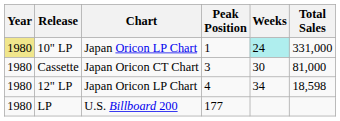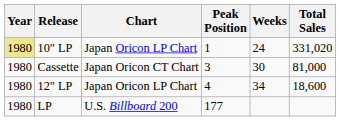10" LP | Weeks: paleturquoise background -> no background
10" LP | Total Sales: 331,000 -> 331,020
12" LP | Total Sales: 18,598 -> 18,600
